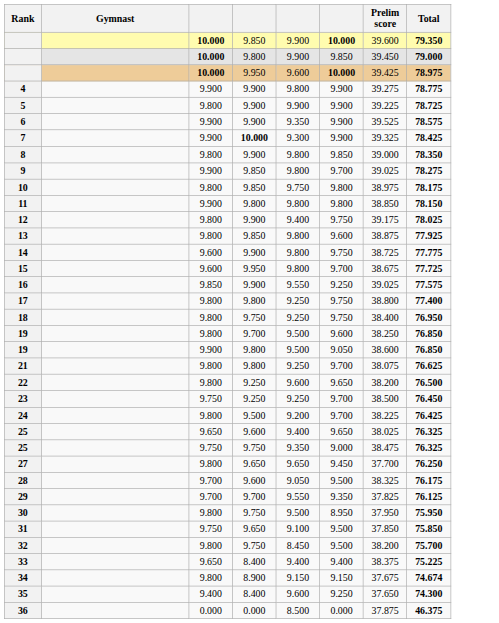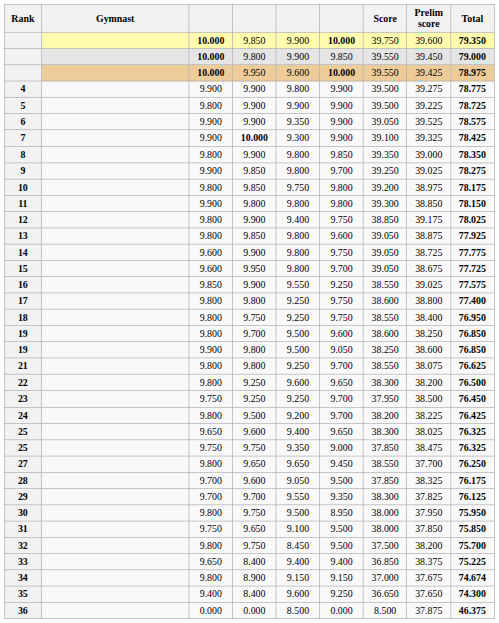+ column: Score | 39.750 | 39.550 | 39.550 | 39.500 | 39.500 | 39.050 | 39.100 | 39.350 | 39.250 | 39.200 | 39.300 | 38.850 | 39.050 | 39.050 | 39.050 | 38.550 | 38.600 | 38.550 | 38.600 | 38.250 | 38.550 | 38.300 | 37.950 | 38.200 | 38.300 | 37.850 | 38.550 | 37.850 | 38.300 | 38.000 | 38.000 | 37.500 | 36.850 | 37.000 | 36.650 | 8.500
